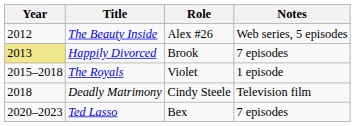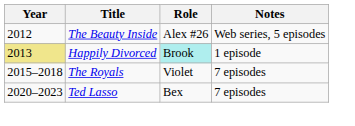Happily Divorced | Role: no background -> paleturquoise background
Happily Divorced | Notes: 7 episodes -> 1 episode
The Royals | Notes: 1 episode -> 7 episodes
- row: 2018 | Deadly Matrimony | Cindy Steele | Television film
